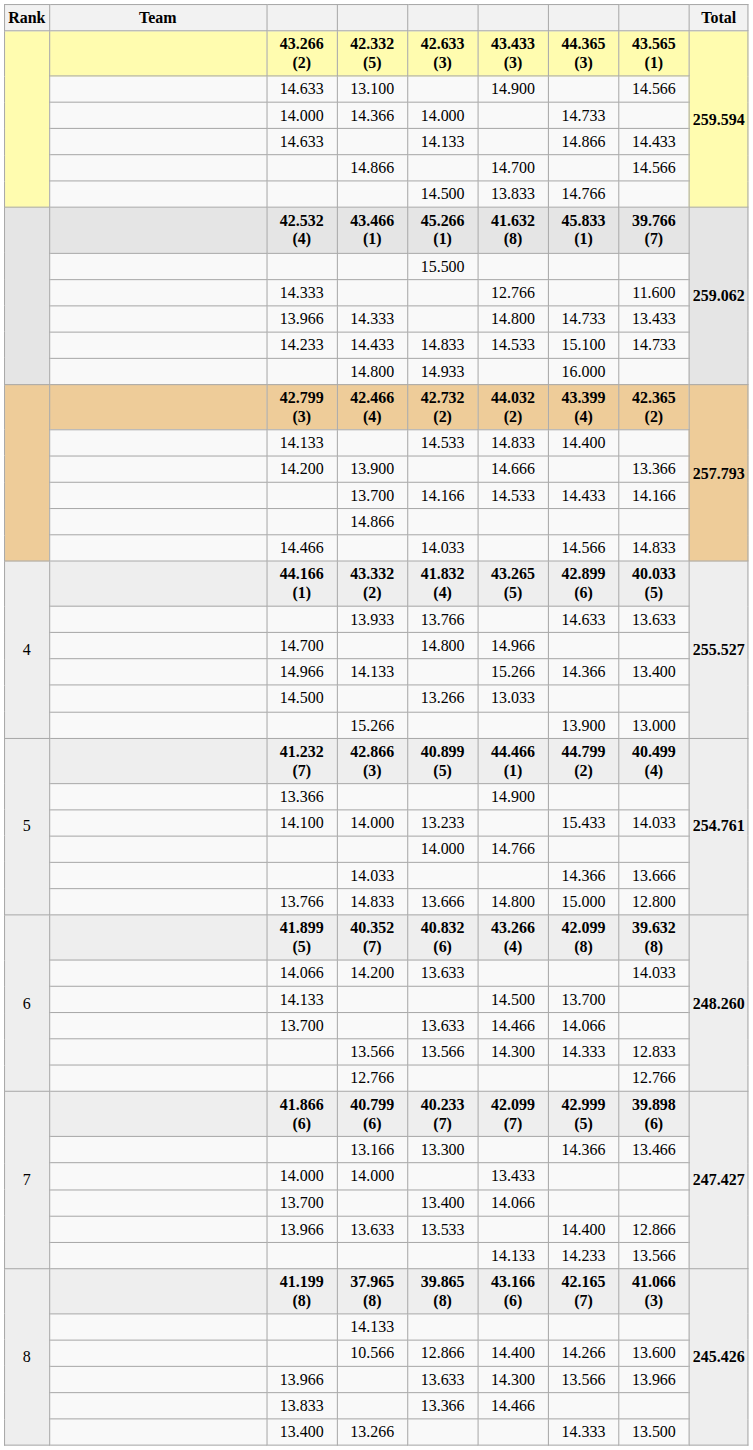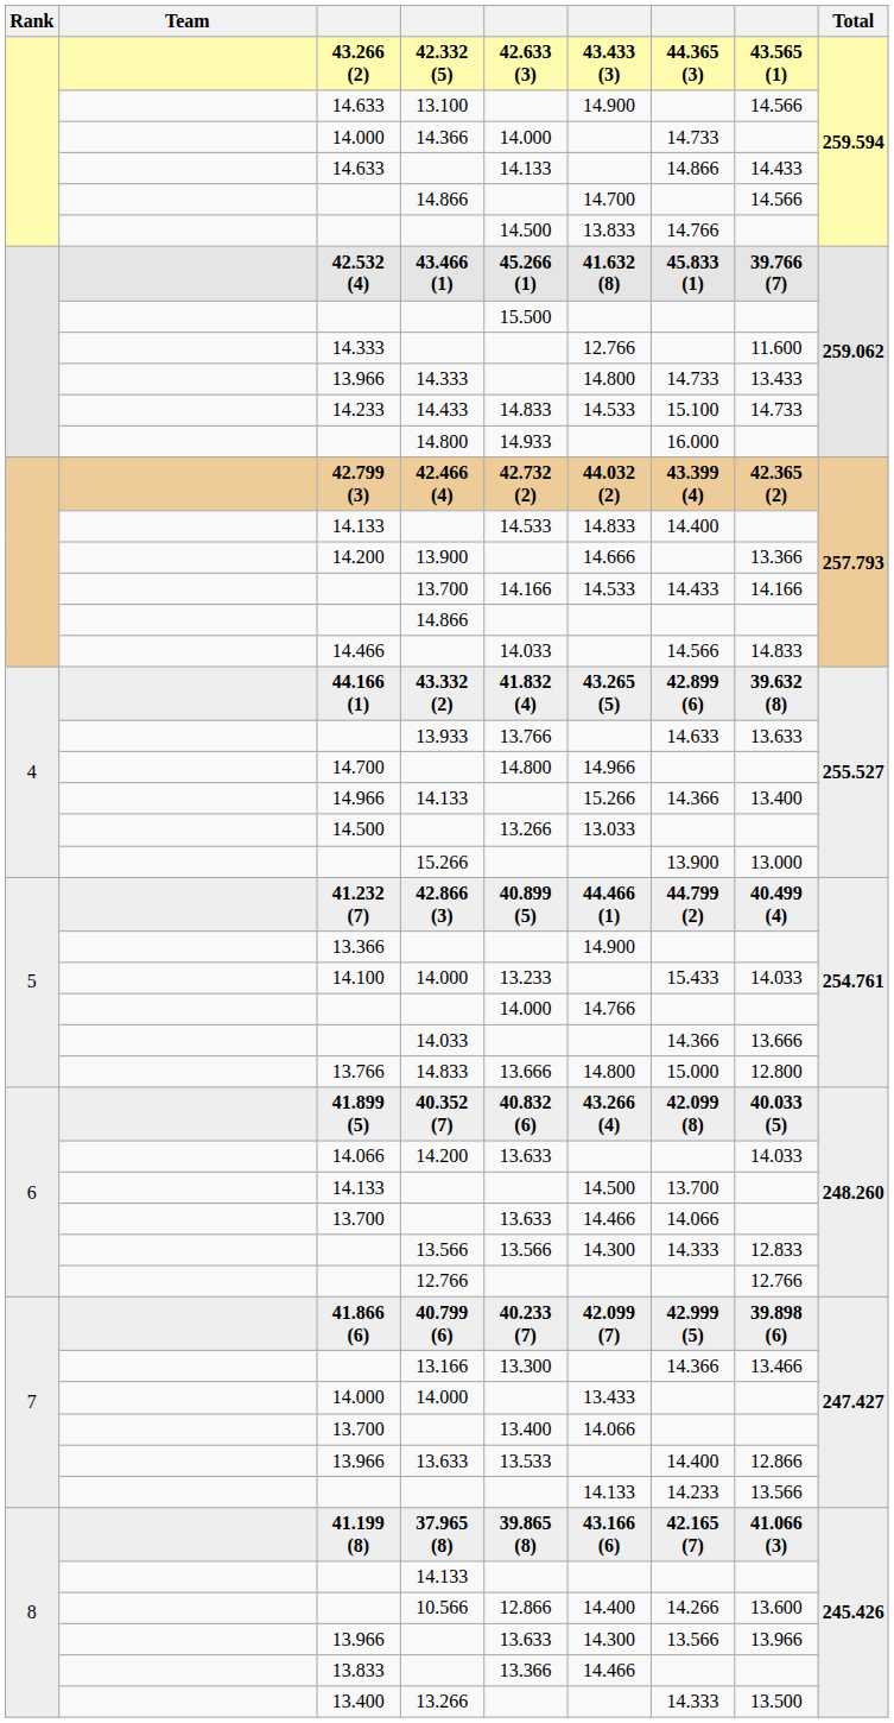43.332 (2) | column 8: 40.033 (5) -> 39.632 (8)
40.352 (7) | column 8: 39.632 (8) -> 40.033 (5)
